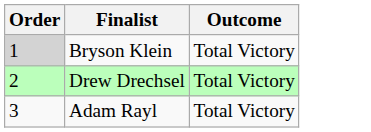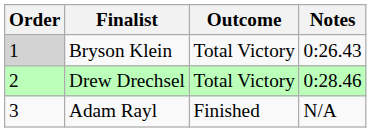+ column: Notes | 0:26.43 | 0:28.46 | N/A
Adam Rayl | Outcome: Total Victory -> Finished
